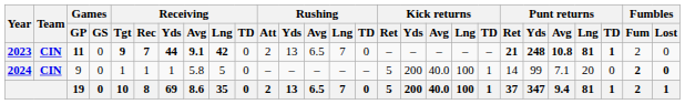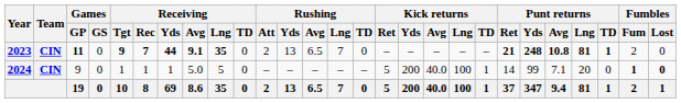2023 | Receiving / Lng: 42 -> 35
2024 | Receiving / Avg: 5.8 -> 5.0
2024 | Fumbles / Fum: 2 -> 1
